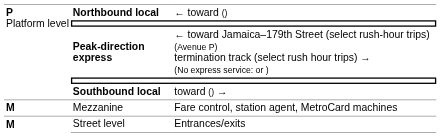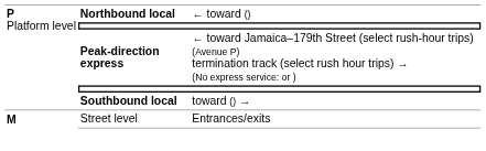- row: M | Mezzanine | Fare control, station agent, MetroCard machines
